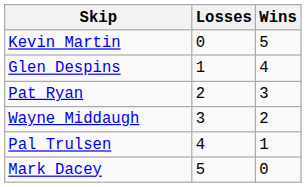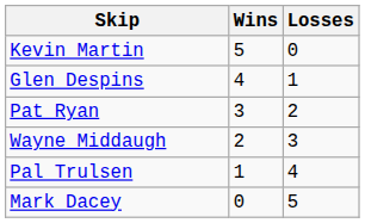columns swapped: Wins <-> Losses
